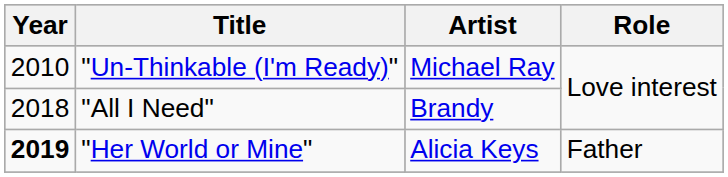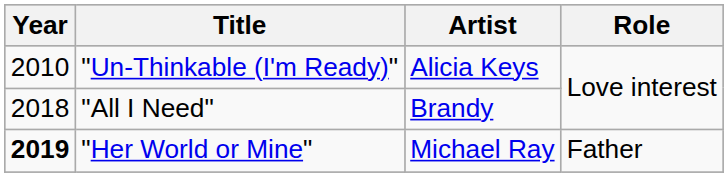"Un-Thinkable (I'm Ready)" | Artist: Michael Ray -> Alicia Keys
"Her World or Mine" | Artist: Alicia Keys -> Michael Ray
